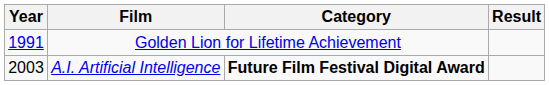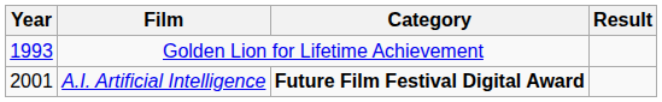Golden Lion for Lifetime Achievement | Year: 1991 -> 1993
A.I. Artificial Intelligence | Year: 2003 -> 2001
